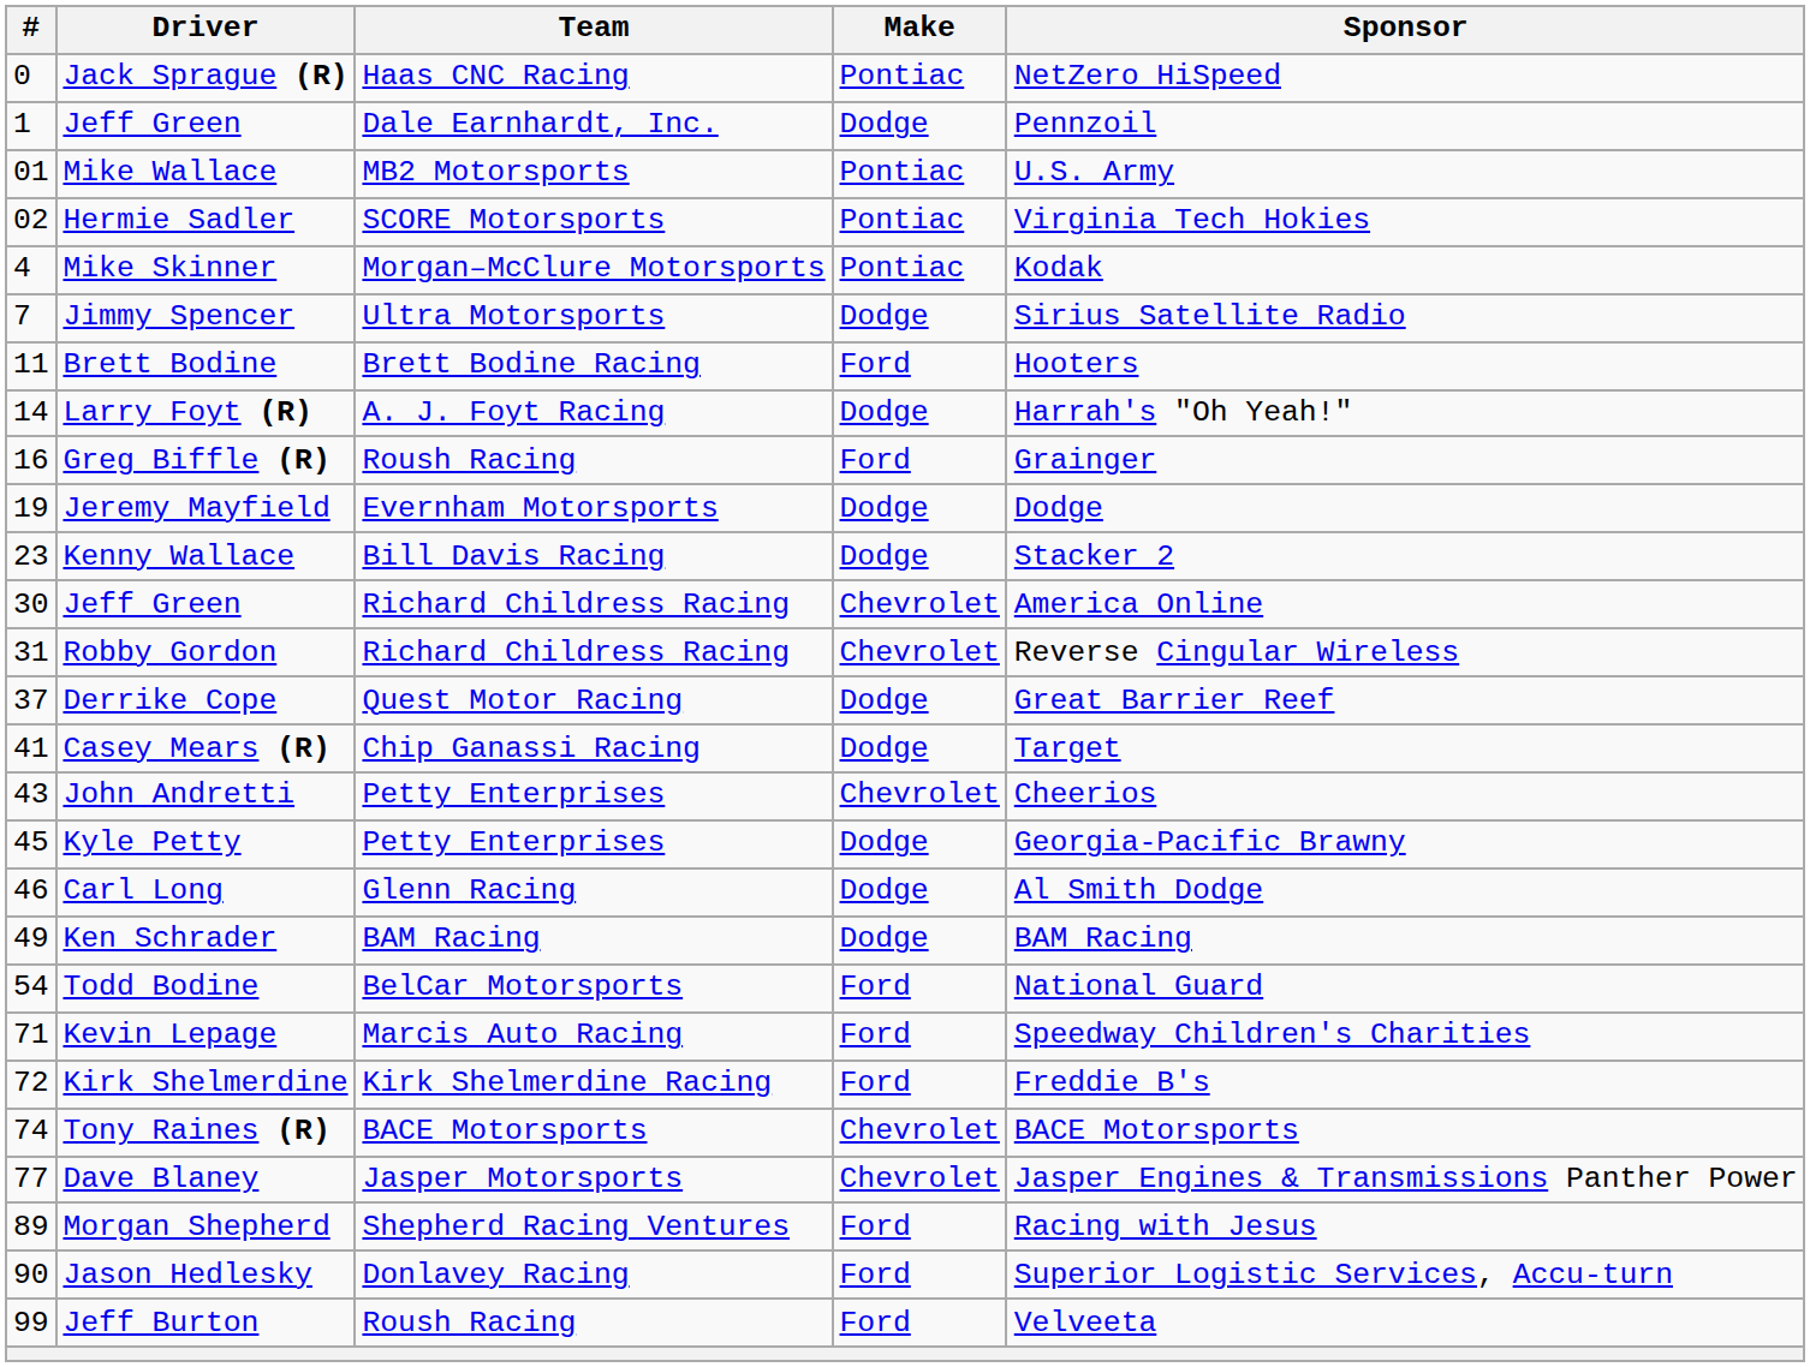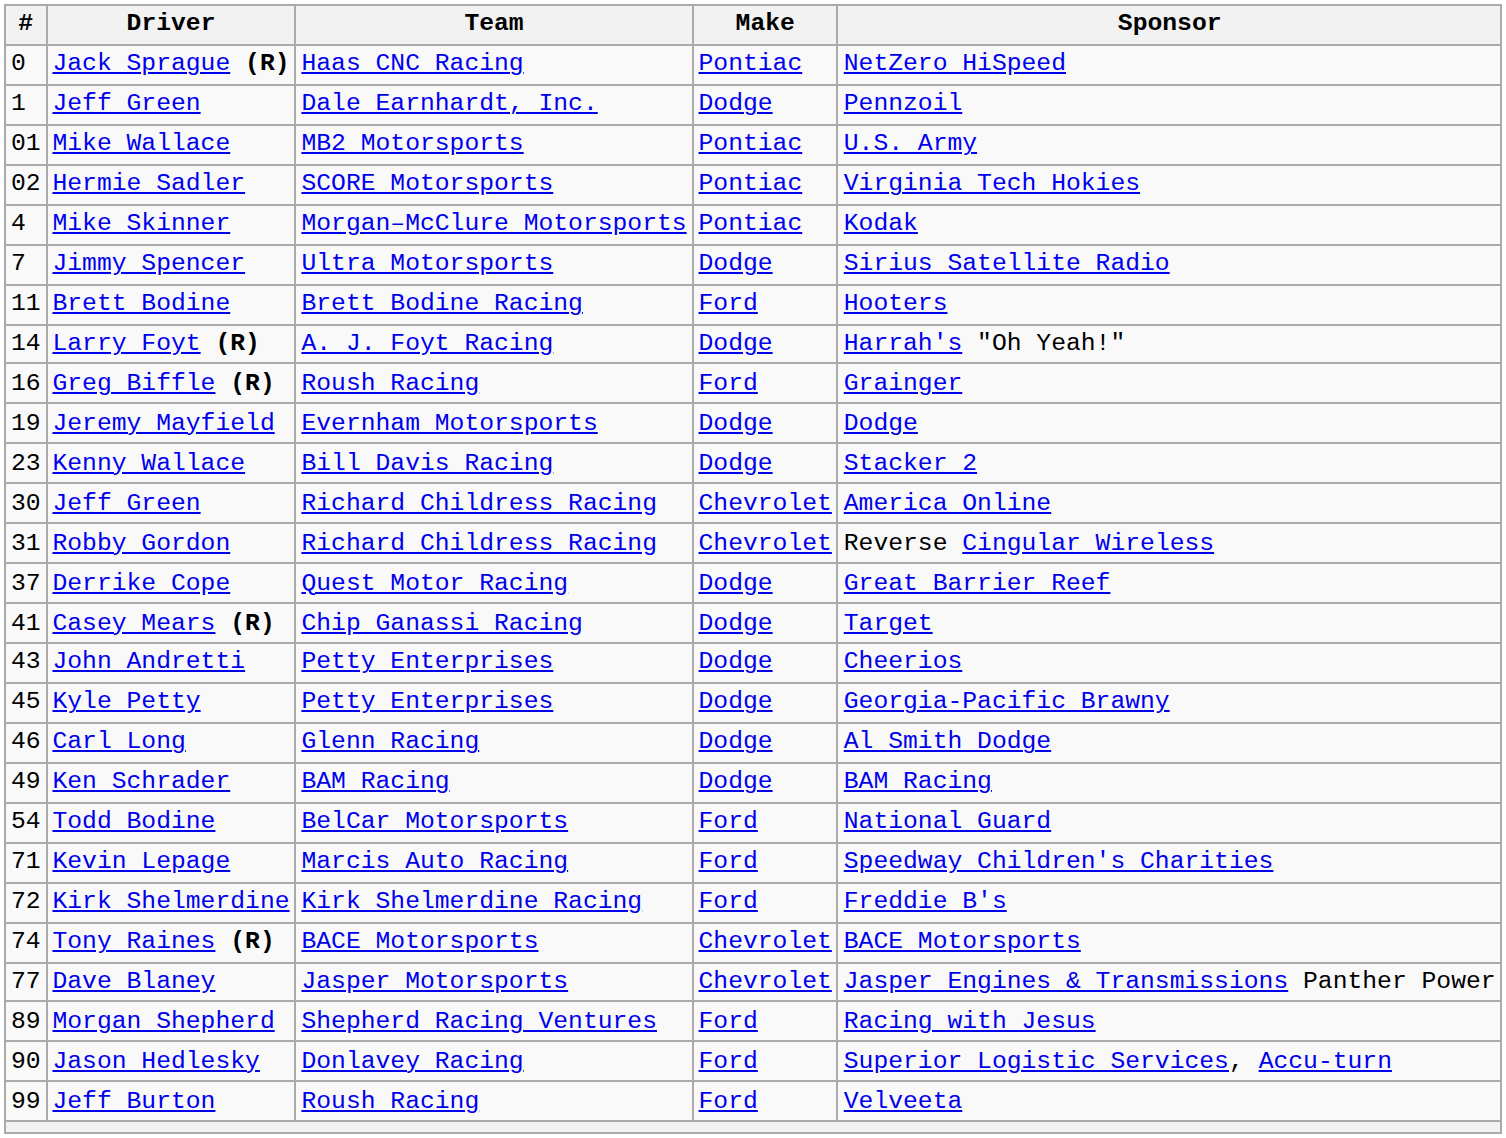John Andretti | Make: Chevrolet -> Dodge
